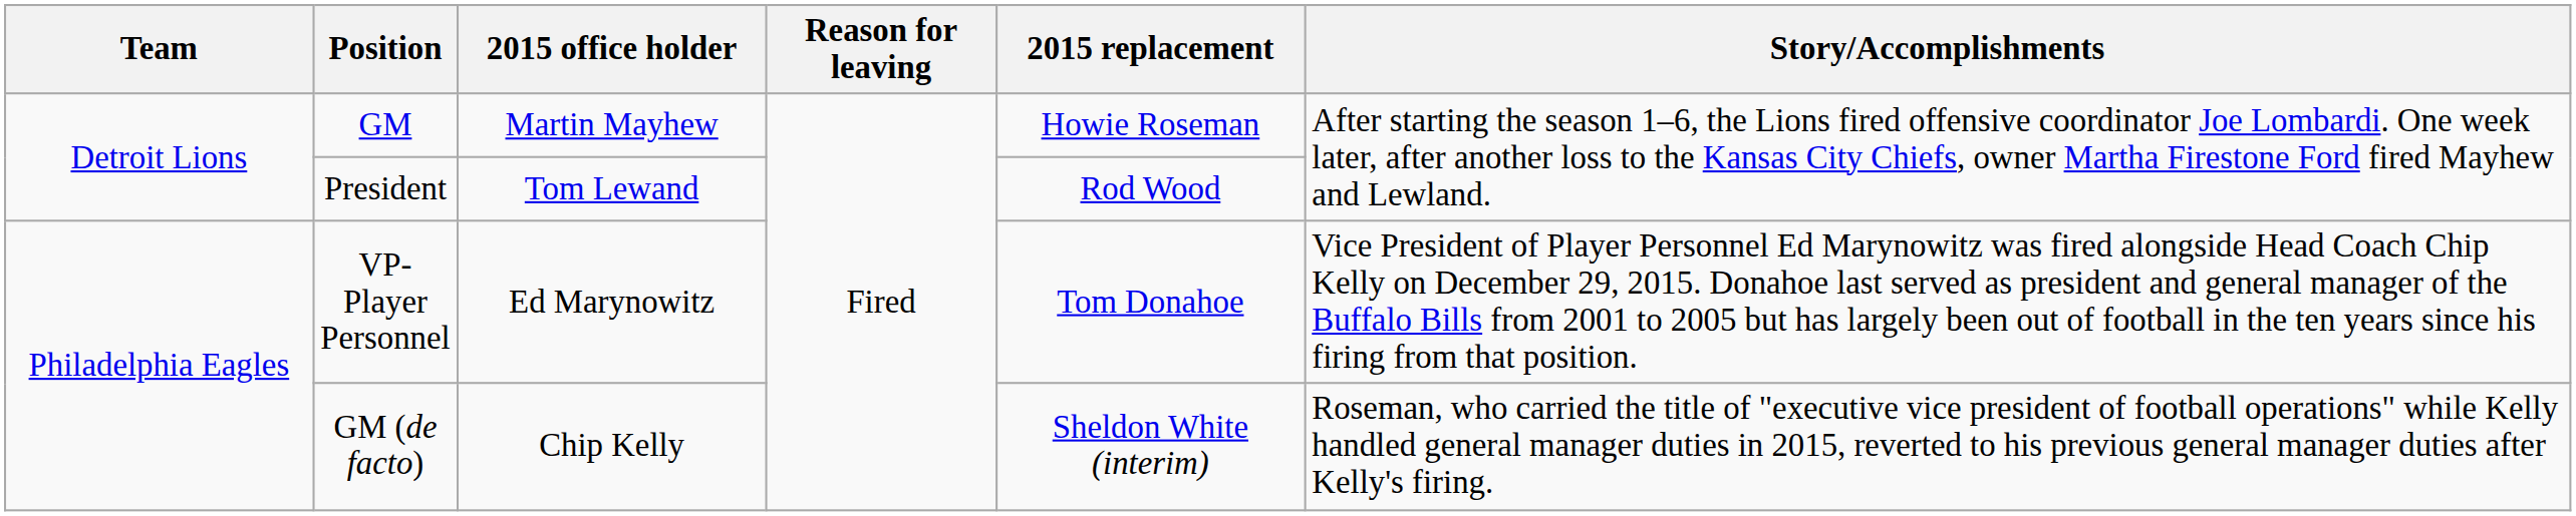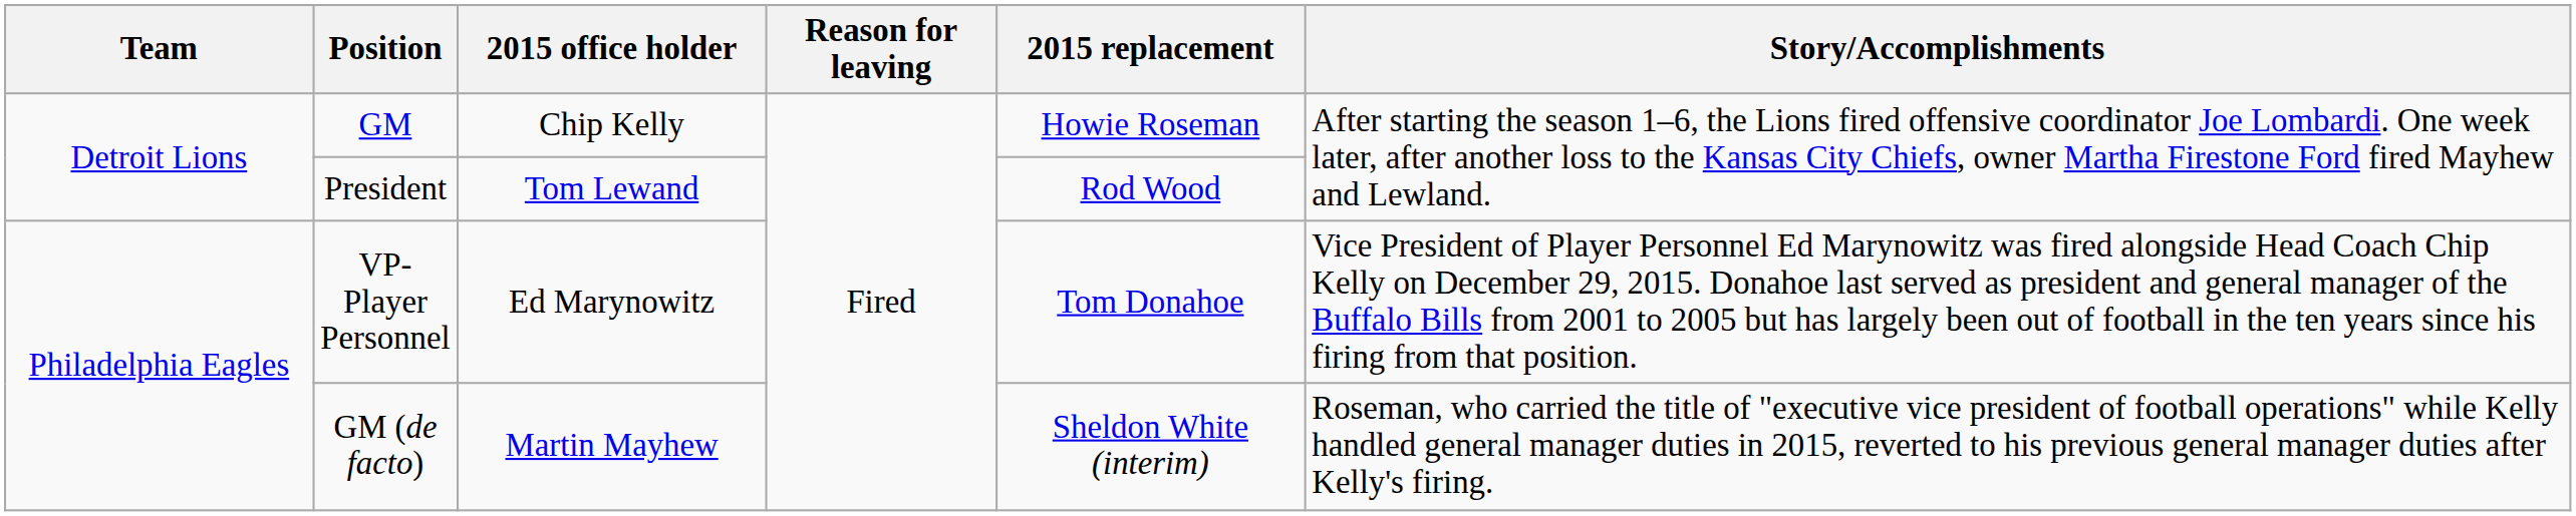GM | 2015 office holder: Martin Mayhew -> Chip Kelly
GM (de facto) | 2015 office holder: Chip Kelly -> Martin Mayhew
